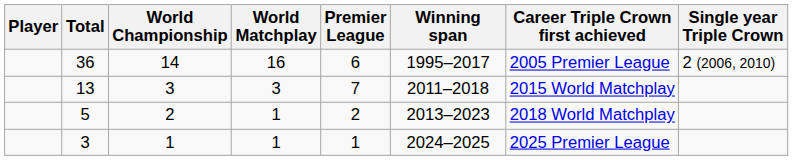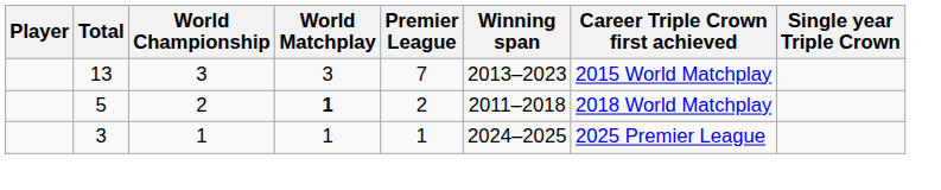- row: 36 | 14 | 16 | 6 | 1995–2017 | 2005 Premier League | 2 (2006, 2010)
13 | Winning span: 2011–2018 -> 2013–2023
5 | World Matchplay: normal -> bold
5 | Winning span: 2013–2023 -> 2011–2018
